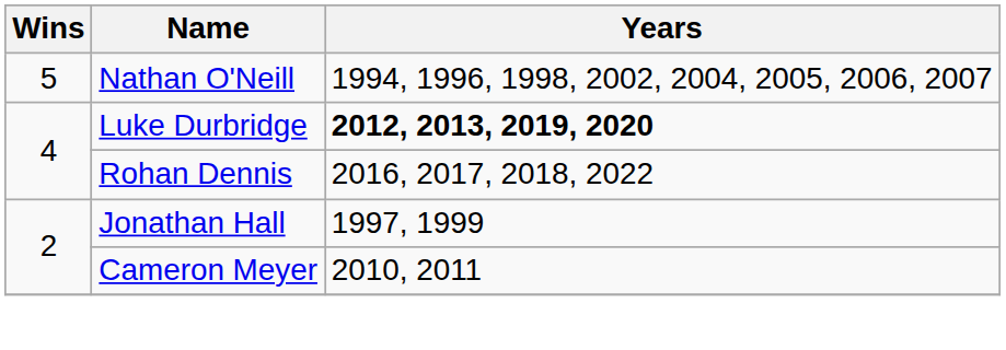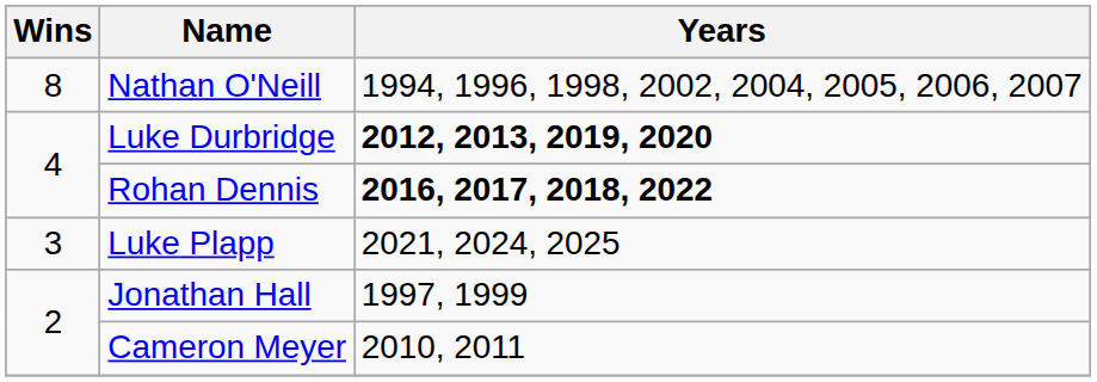Nathan O'Neill | Wins: 5 -> 8
Rohan Dennis | Years: normal -> bold
+ row: 3 | Luke Plapp | 2021, 2024, 2025
